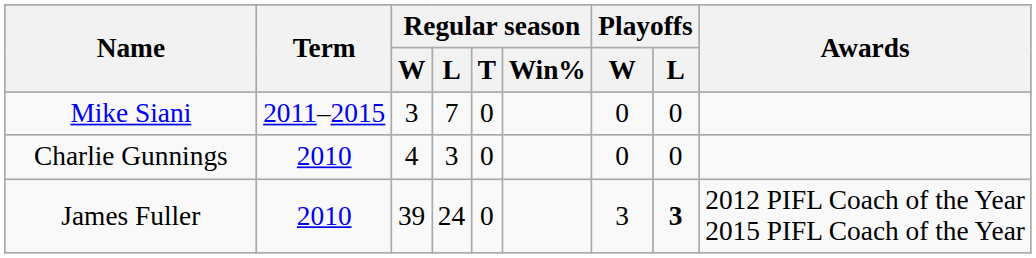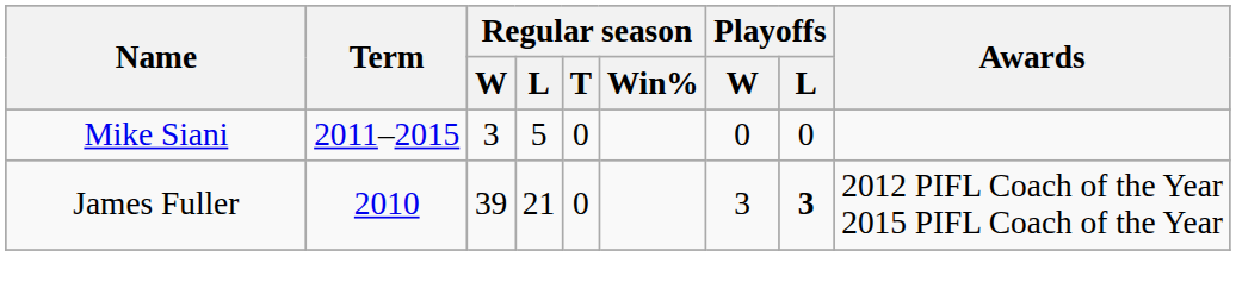Mike Siani | Regular season / L: 7 -> 5
- row: Charlie Gunnings | 2010 | 4 | 3 | 0 | 0 | 0
James Fuller | Regular season / L: 24 -> 21
